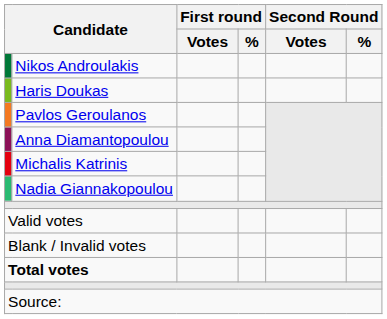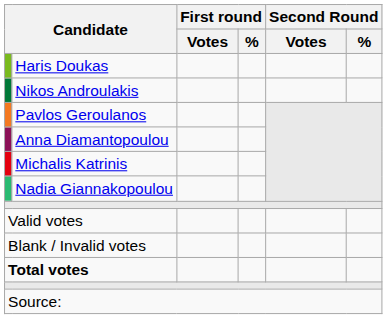rows swapped: Nikos Androulakis <-> Haris Doukas
